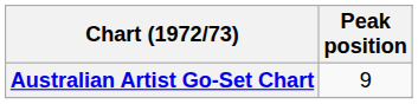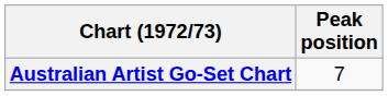Australian Artist Go-Set Chart | Peak position: 9 -> 7
